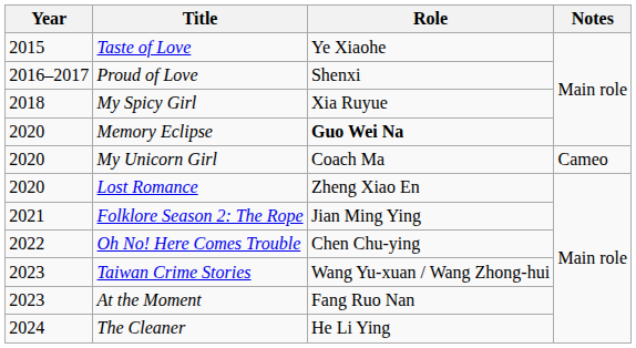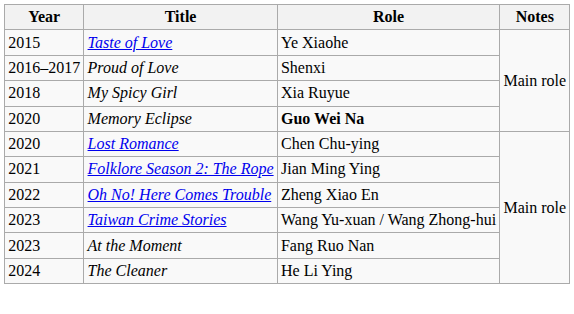- row: 2020 | My Unicorn Girl | Coach Ma | Cameo
Lost Romance | Role: Zheng Xiao En -> Chen Chu-ying
Oh No! Here Comes Trouble | Role: Chen Chu-ying -> Zheng Xiao En
